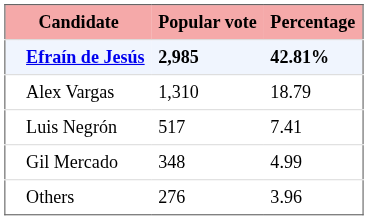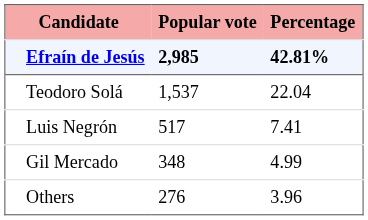+ row: Teodoro Solá | 1,537 | 22.04
- row: Alex Vargas | 1,310 | 18.79
